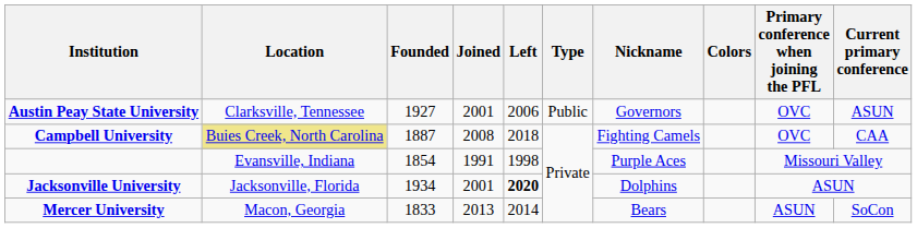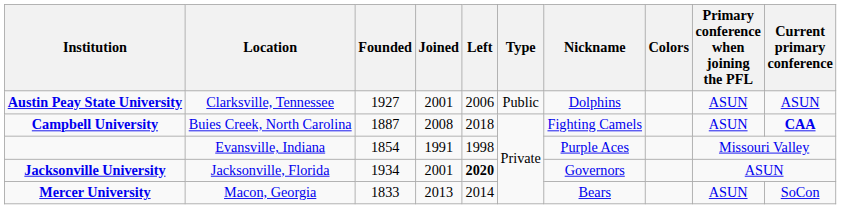Austin Peay State University | Nickname: Governors -> Dolphins
Austin Peay State University | Primary conference when joining the PFL: OVC -> ASUN
Campbell University | Location: khaki background -> no background
Campbell University | Primary conference when joining the PFL: OVC -> ASUN
Campbell University | Current primary conference: normal -> bold
Jacksonville University | Nickname: Dolphins -> Governors
